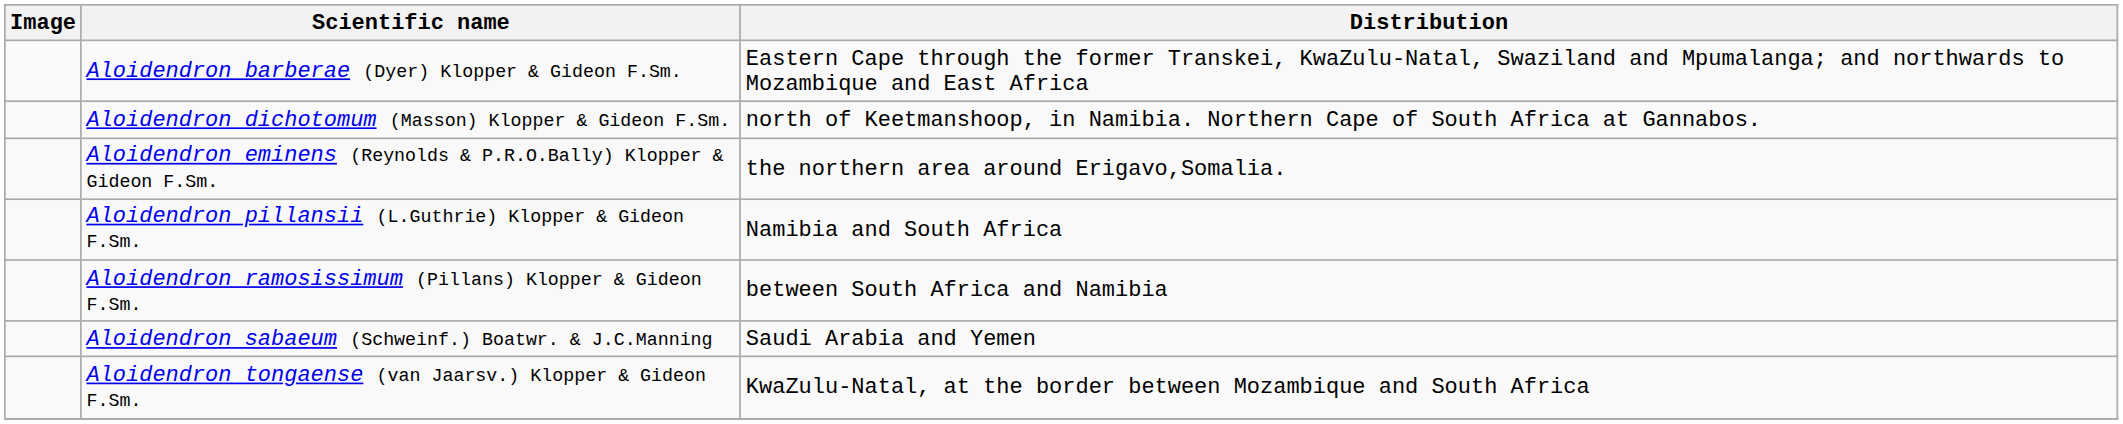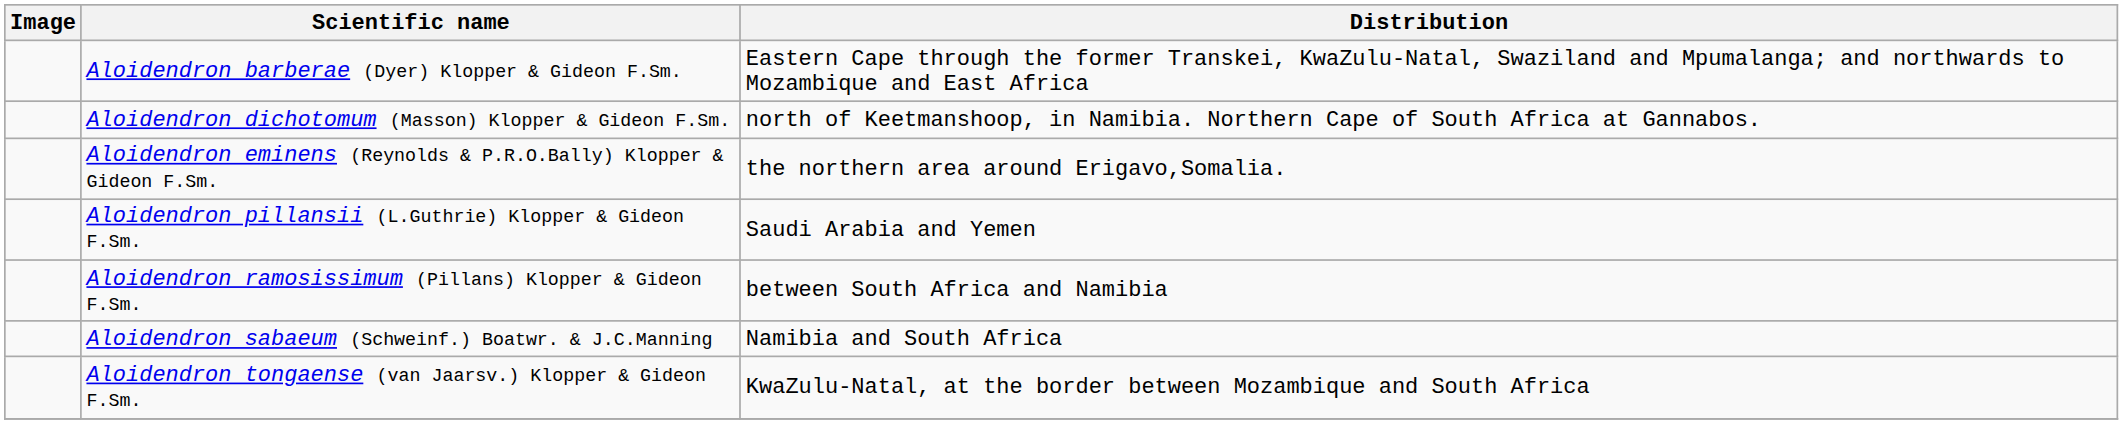Aloidendron pillansii (L.Guthrie) Klopper & Gideon F.Sm. | Distribution: Namibia and South Africa -> Saudi Arabia and Yemen
Aloidendron sabaeum (Schweinf.) Boatwr. & J.C.Manning | Distribution: Saudi Arabia and Yemen -> Namibia and South Africa
